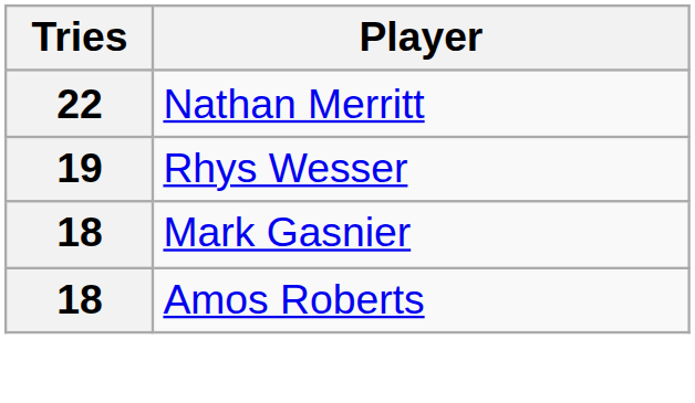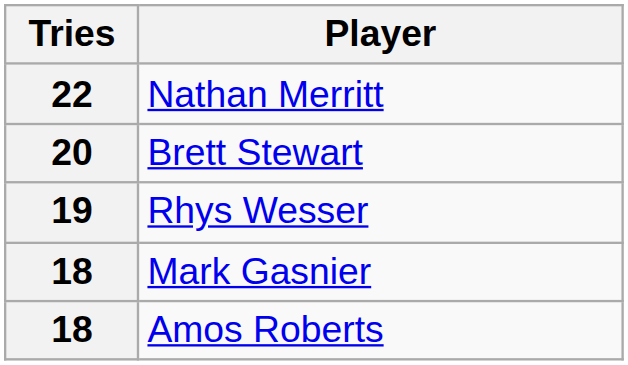+ row: 20 | Brett Stewart
